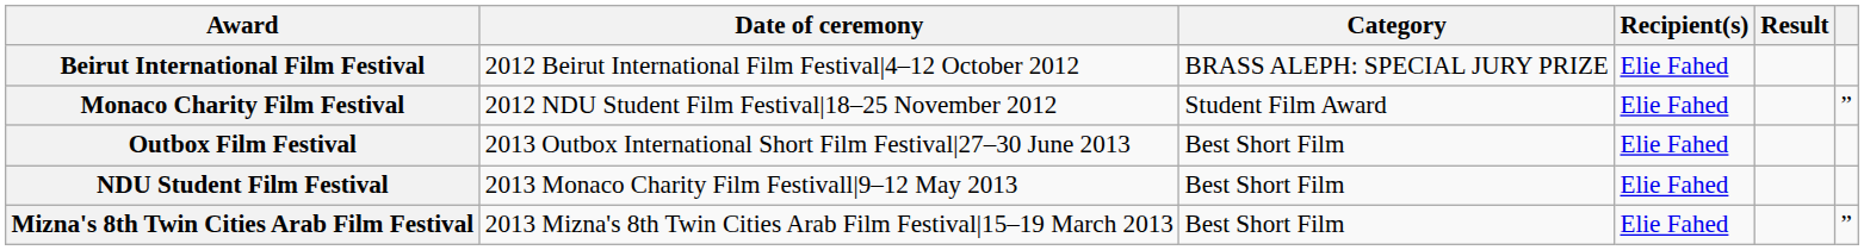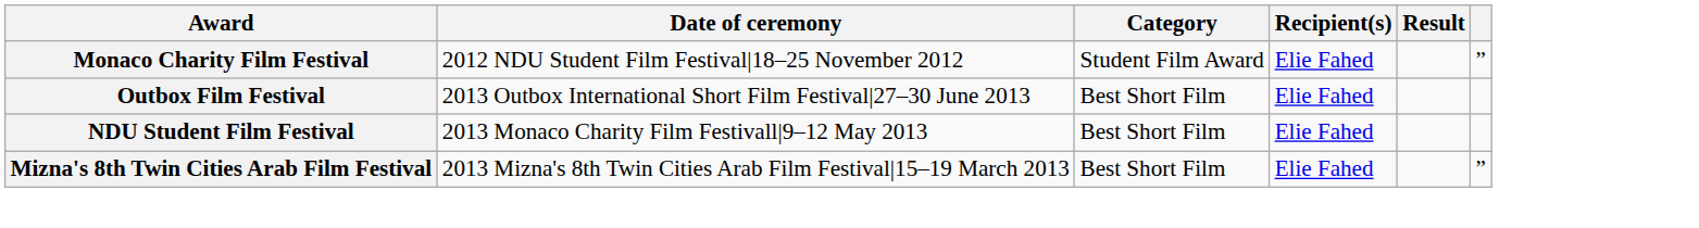- row: Beirut International Film Festival | 2012 Beirut International Film Festival|4–12 October 2012 | BRASS ALEPH: SPECIAL JURY PRIZE | Elie Fahed
